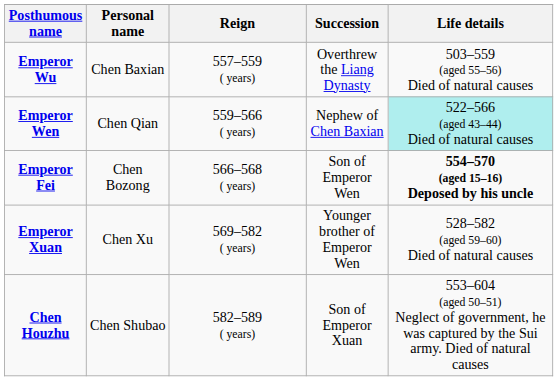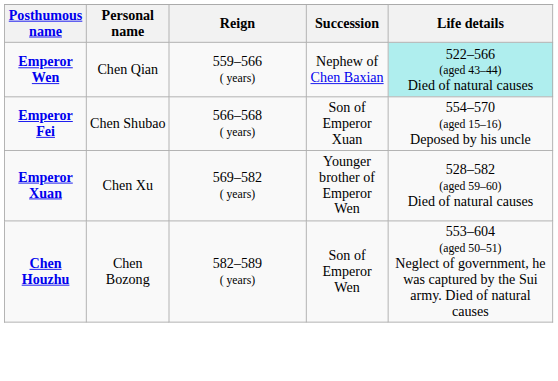- row: Emperor Wu | Chen Baxian | 557–559 ( years) | Overthrew the Liang Dynasty | 503–559 (aged 55–56) Died of natural causes
Emperor Fei | Personal name: Chen Bozong -> Chen Shubao
Emperor Fei | Succession: Son of Emperor Wen -> Son of Emperor Xuan
Emperor Fei | Life details: bold -> normal
Chen Houzhu | Personal name: Chen Shubao -> Chen Bozong
Chen Houzhu | Succession: Son of Emperor Xuan -> Son of Emperor Wen
